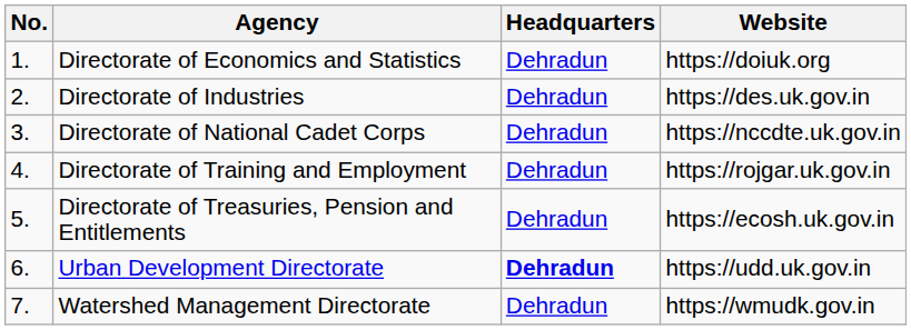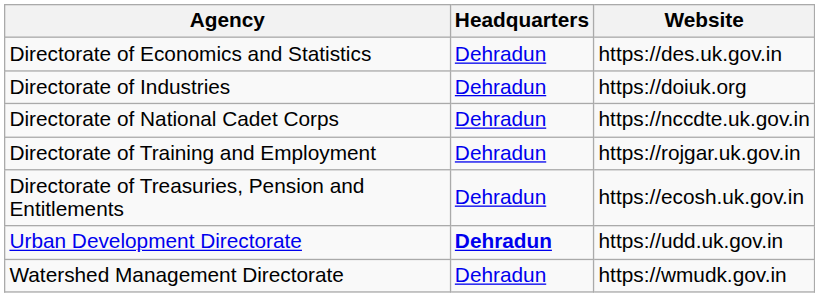- column: No. | 1. | 2. | 3. | 4. | 5. | 6. | 7.
Directorate of Economics and Statistics | Website: https://doiuk.org -> https://des.uk.gov.in
Directorate of Industries | Website: https://des.uk.gov.in -> https://doiuk.org
